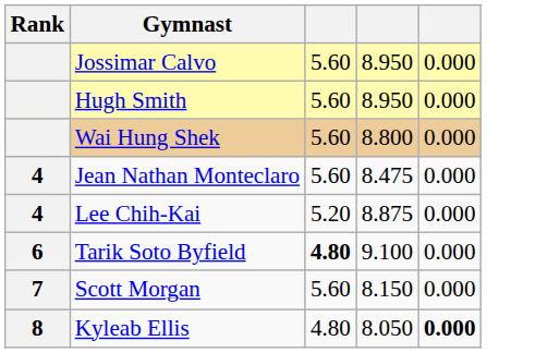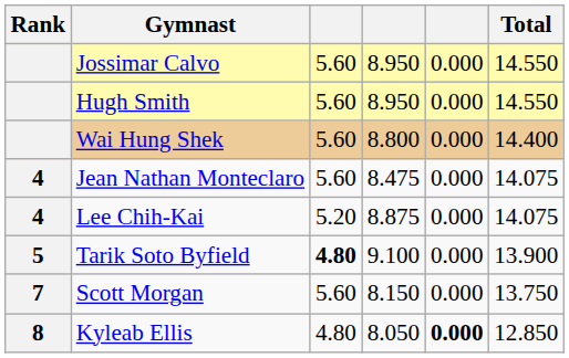+ column: Total | 14.550 | 14.550 | 14.400 | 14.075 | 14.075 | 13.900 | 13.750 | 12.850
Tarik Soto Byfield | Rank: 6 -> 5
